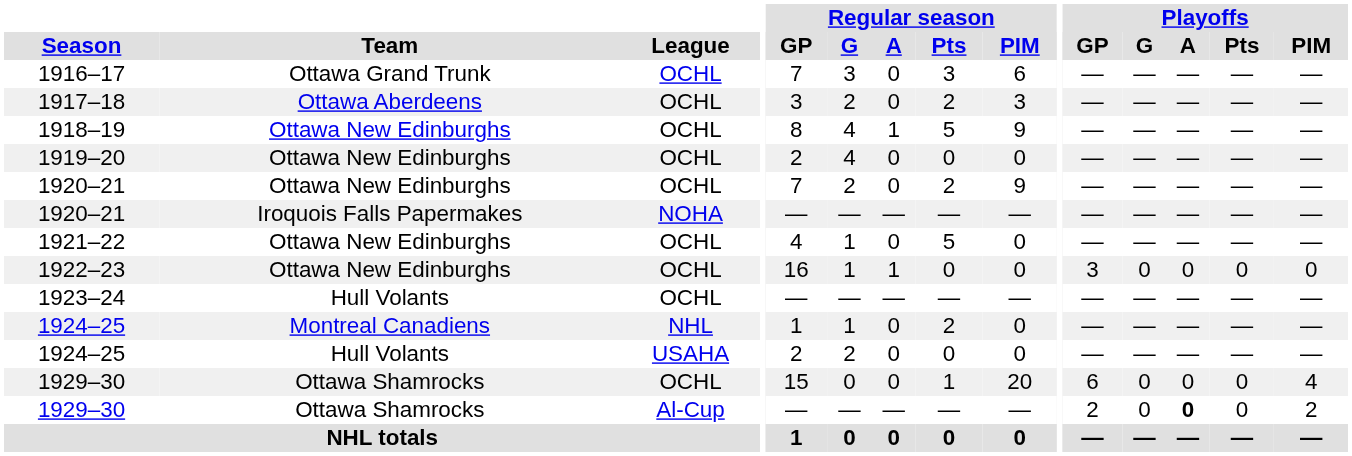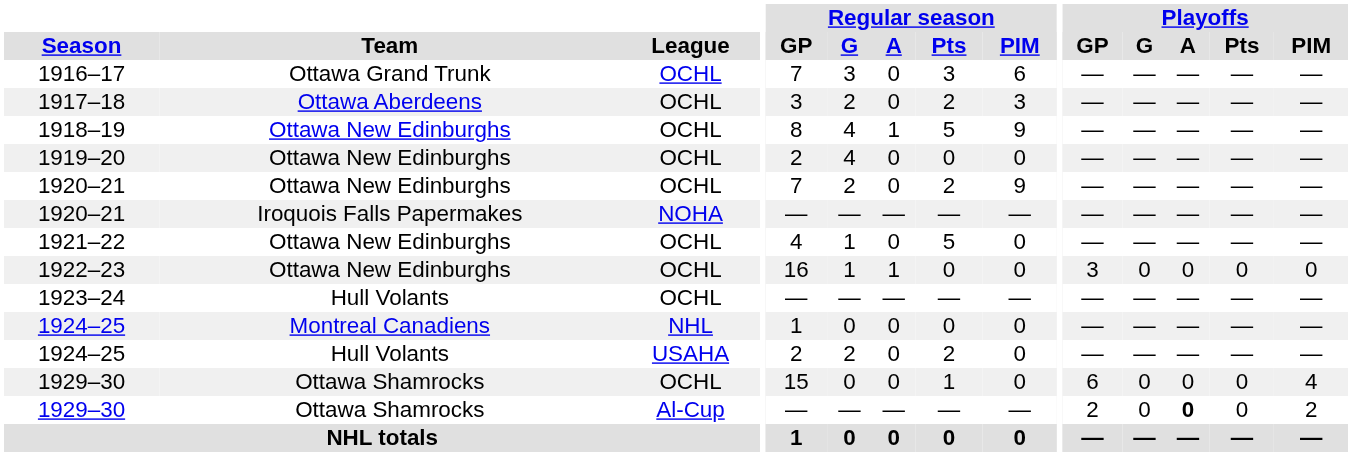1924–25 / NHL | Regular season / G: 1 -> 0
1924–25 / NHL | Regular season / Pts: 2 -> 0
1924–25 / USAHA | Regular season / Pts: 0 -> 2
1929–30 / OCHL | Regular season / PIM: 20 -> 0
